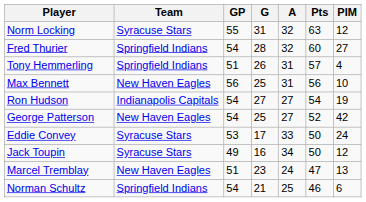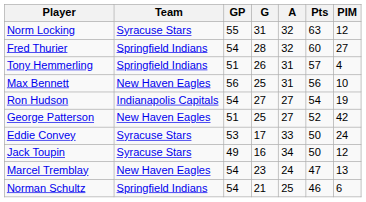George Patterson | GP: 54 -> 51
Marcel Tremblay | GP: 51 -> 54
